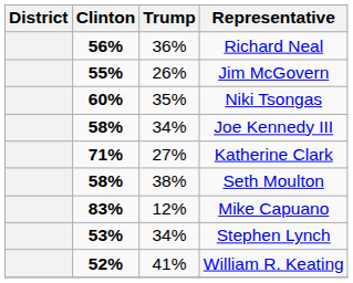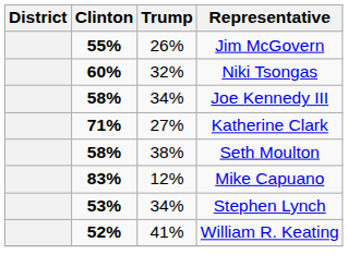- row: 56% | 36% | Richard Neal
Niki Tsongas | Trump: 35% -> 32%
